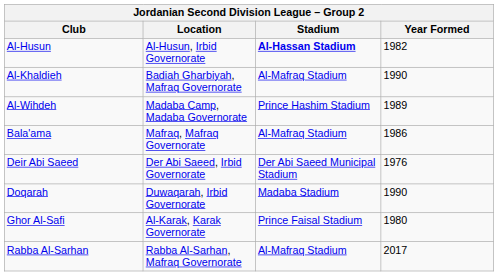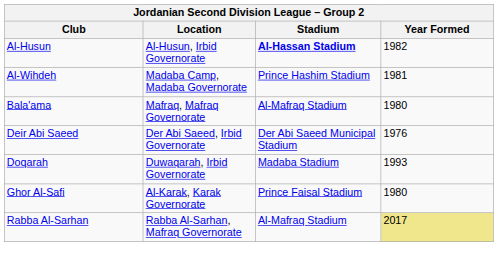- row: Al-Khaldieh | Badiah Gharbiyah, Mafraq Governorate | Al-Mafraq Stadium | 1990
Al-Wihdeh | Year Formed: 1989 -> 1981
Bala'ama | Year Formed: 1986 -> 1980
Doqarah | Year Formed: 1990 -> 1993
Rabba Al-Sarhan | Year Formed: no background -> khaki background
